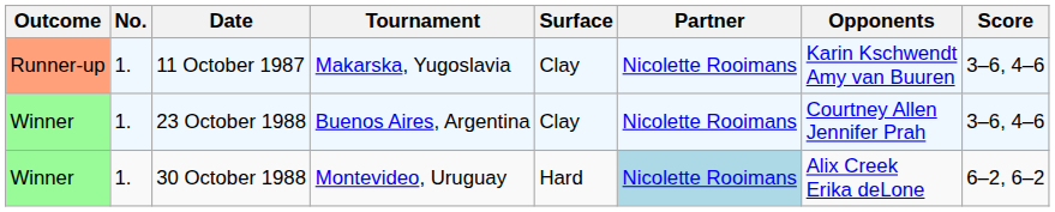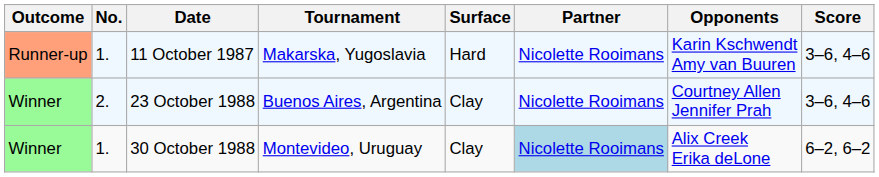11 October 1987 | Surface: Clay -> Hard
23 October 1988 | No.: 1. -> 2.
30 October 1988 | Surface: Hard -> Clay
